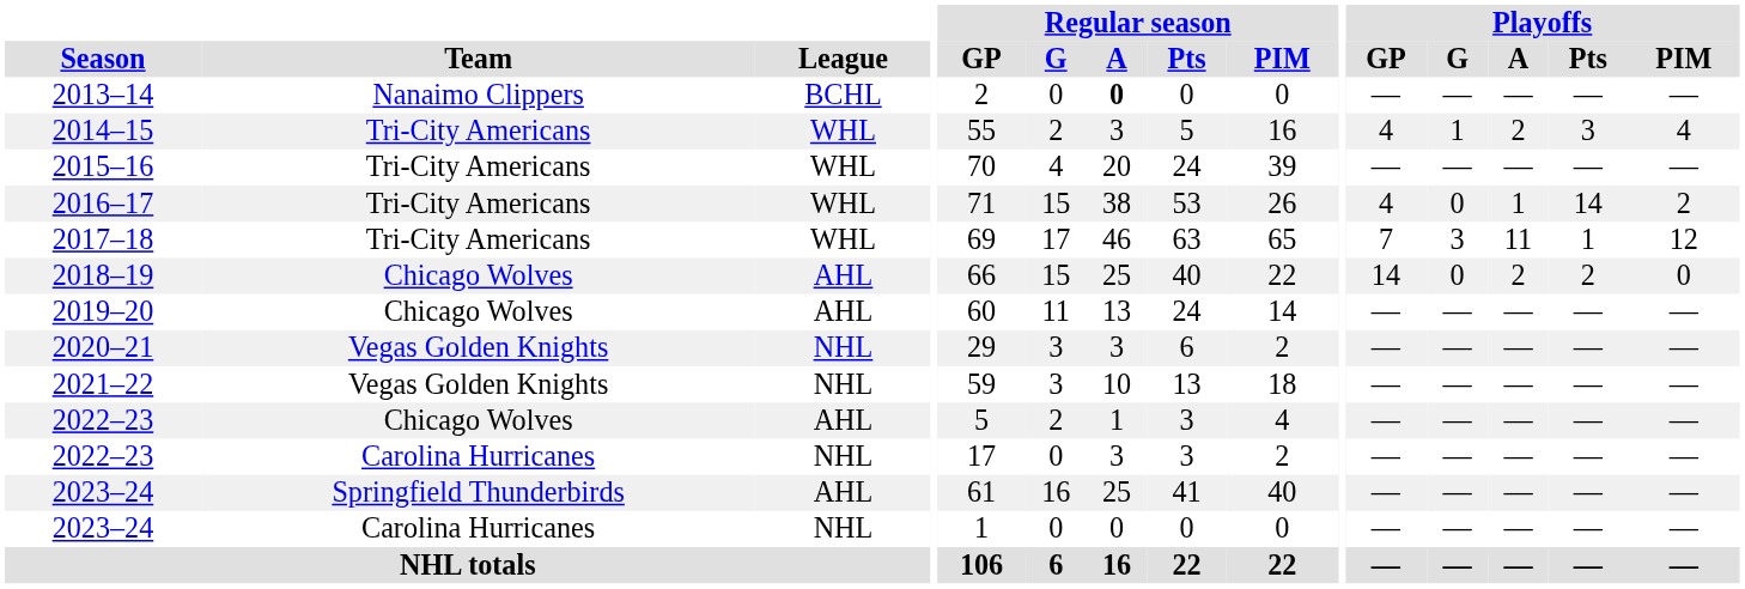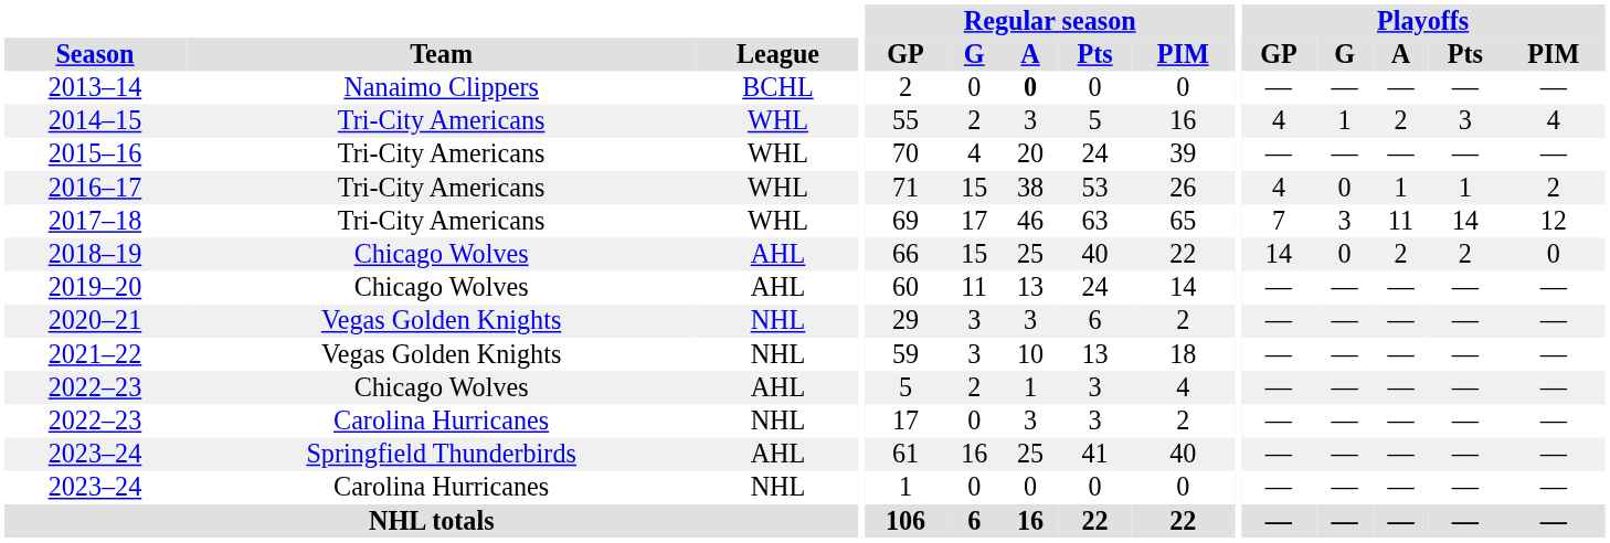2016–17 | Playoffs / Pts: 14 -> 1
2017–18 | Playoffs / Pts: 1 -> 14
